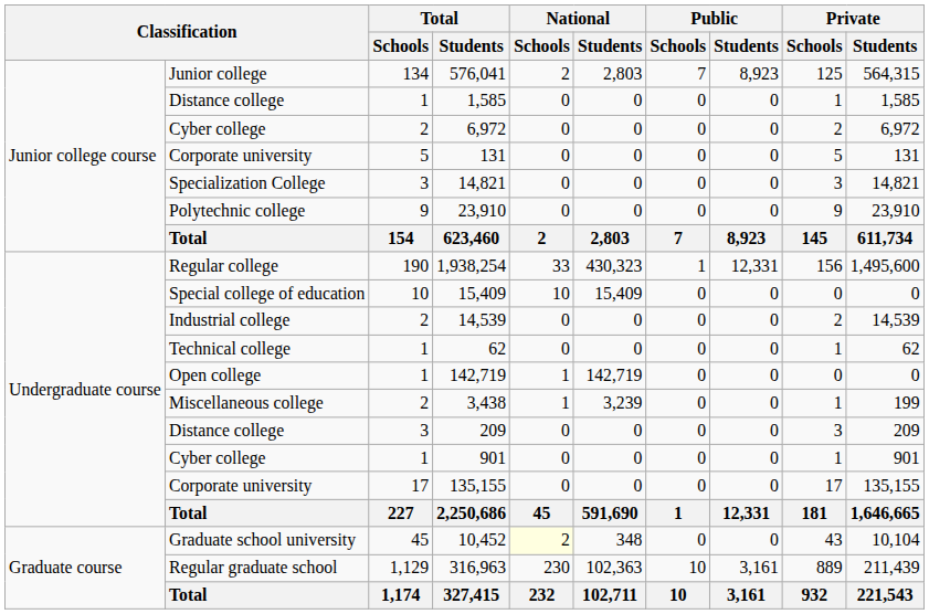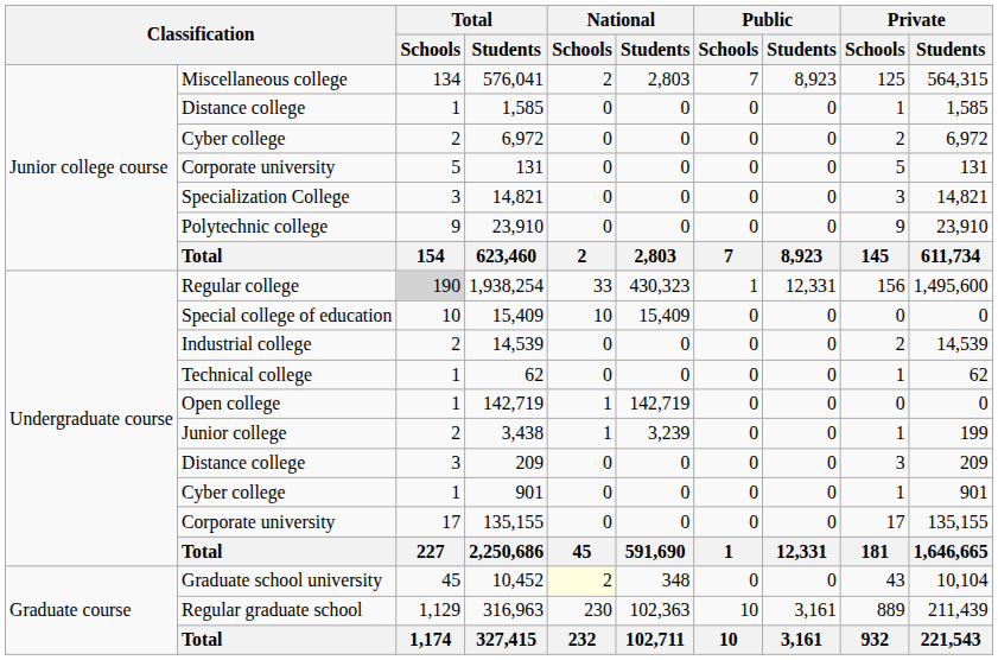576,041 | column 2: Junior college -> Miscellaneous college
1,938,254 | Total / Schools: no background -> lightgrey background
3,438 | column 2: Miscellaneous college -> Junior college
